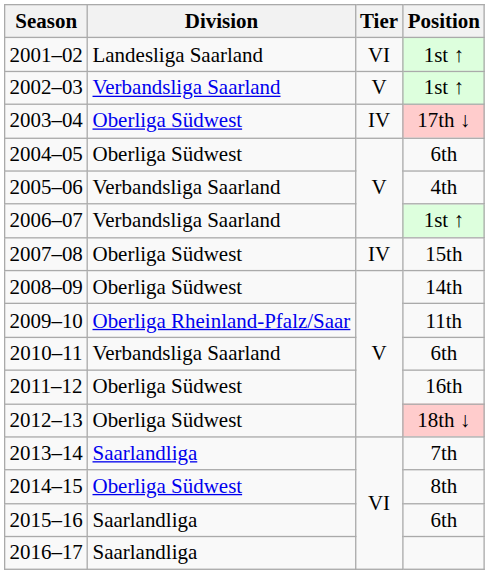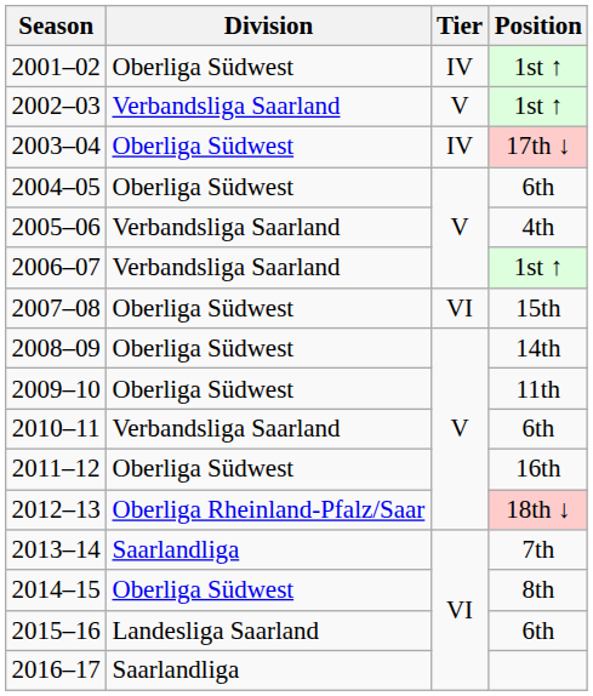2001–02 | Division: Landesliga Saarland -> Oberliga Südwest
2001–02 | Tier: VI -> IV
2007–08 | Tier: IV -> VI
2009–10 | Division: Oberliga Rheinland-Pfalz/Saar -> Oberliga Südwest
2012–13 | Division: Oberliga Südwest -> Oberliga Rheinland-Pfalz/Saar
2015–16 | Division: Saarlandliga -> Landesliga Saarland
